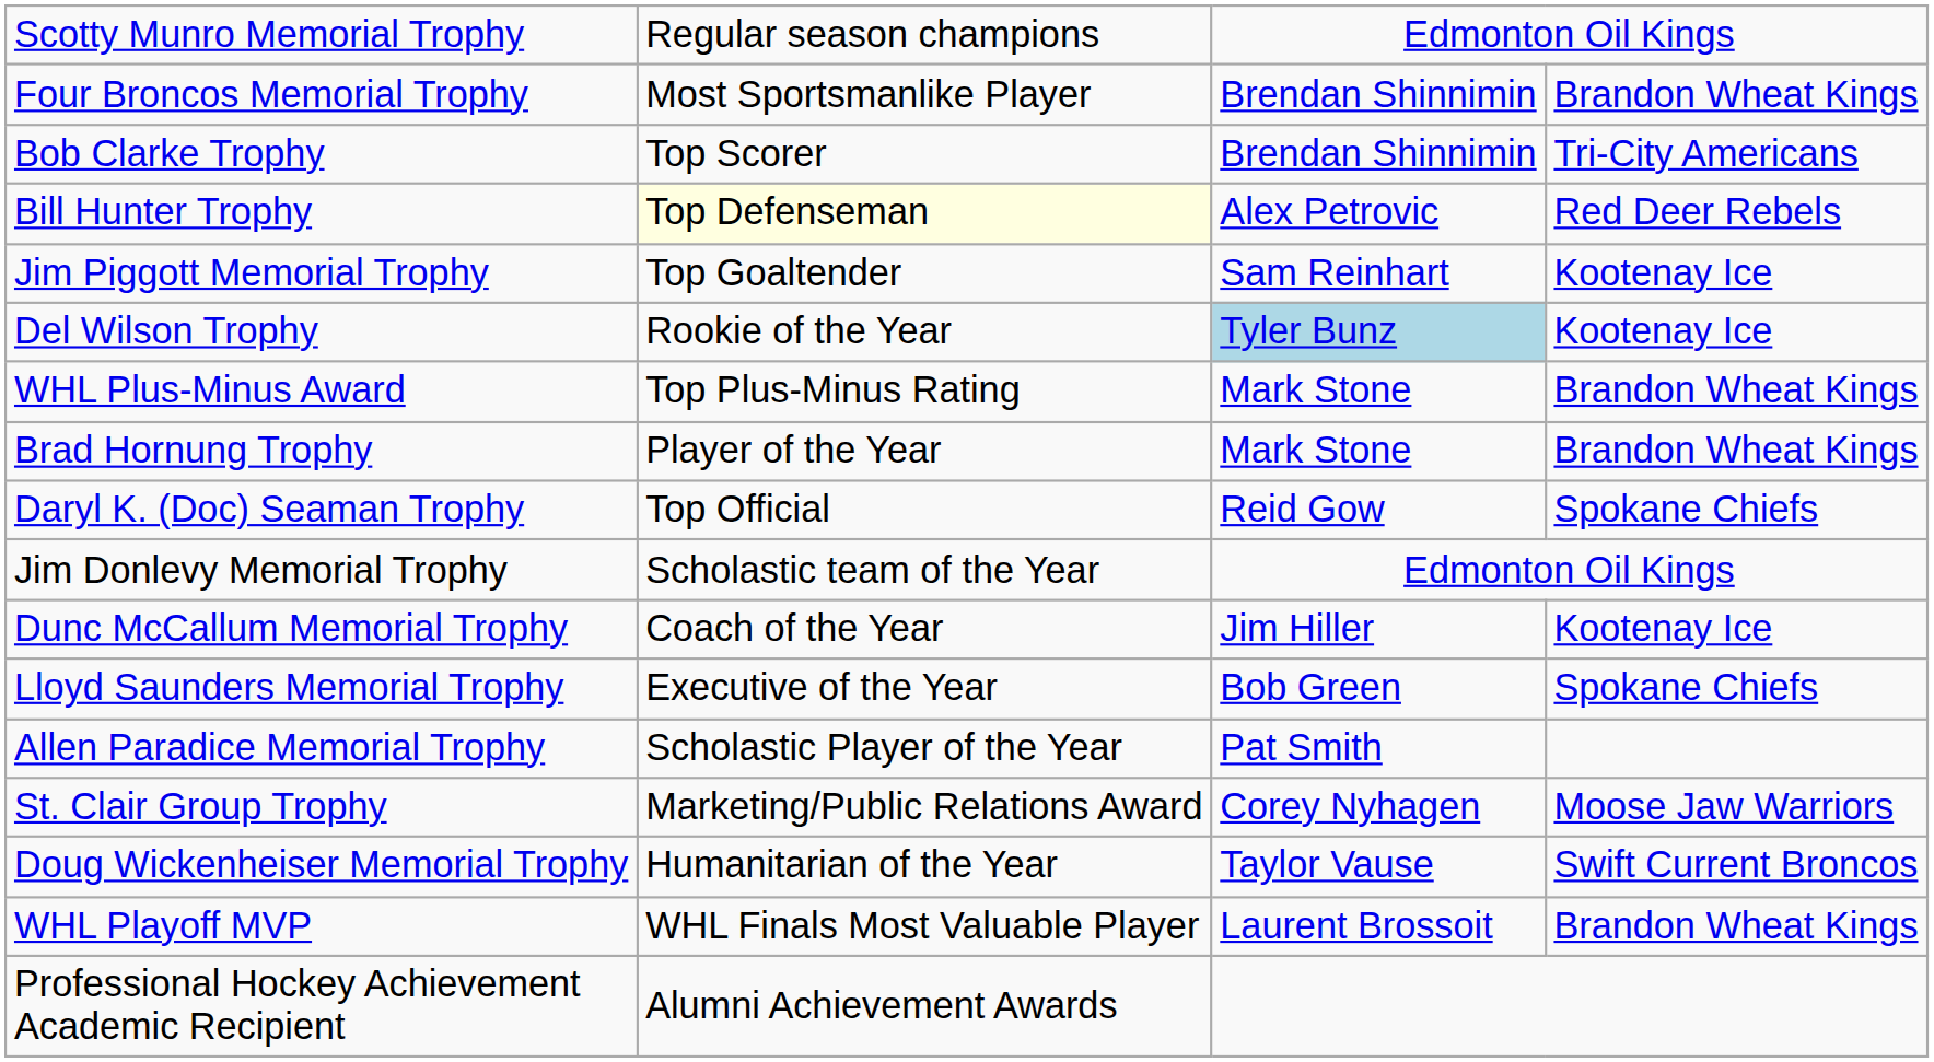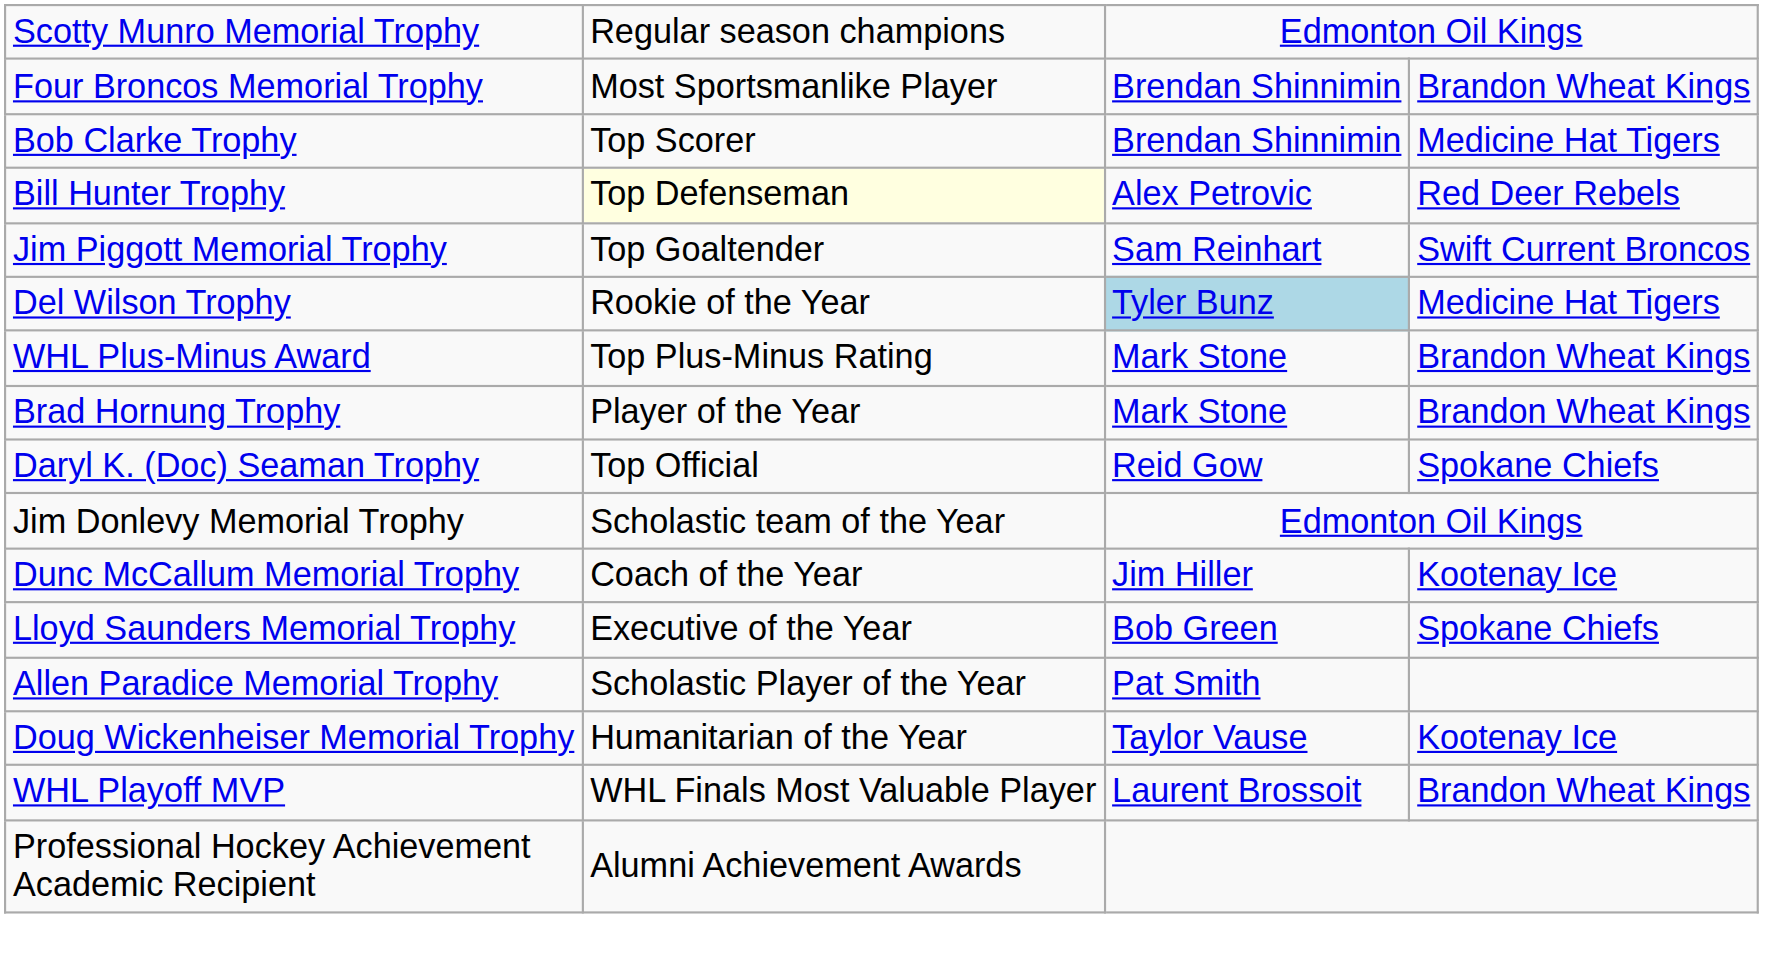Bob Clarke Trophy | column 4: Tri-City Americans -> Medicine Hat Tigers
Jim Piggott Memorial Trophy | column 4: Kootenay Ice -> Swift Current Broncos
Del Wilson Trophy | column 4: Kootenay Ice -> Medicine Hat Tigers
- row: St. Clair Group Trophy | Marketing/Public Relations Award | Corey Nyhagen | Moose Jaw Warriors
Doug Wickenheiser Memorial Trophy | column 4: Swift Current Broncos -> Kootenay Ice
